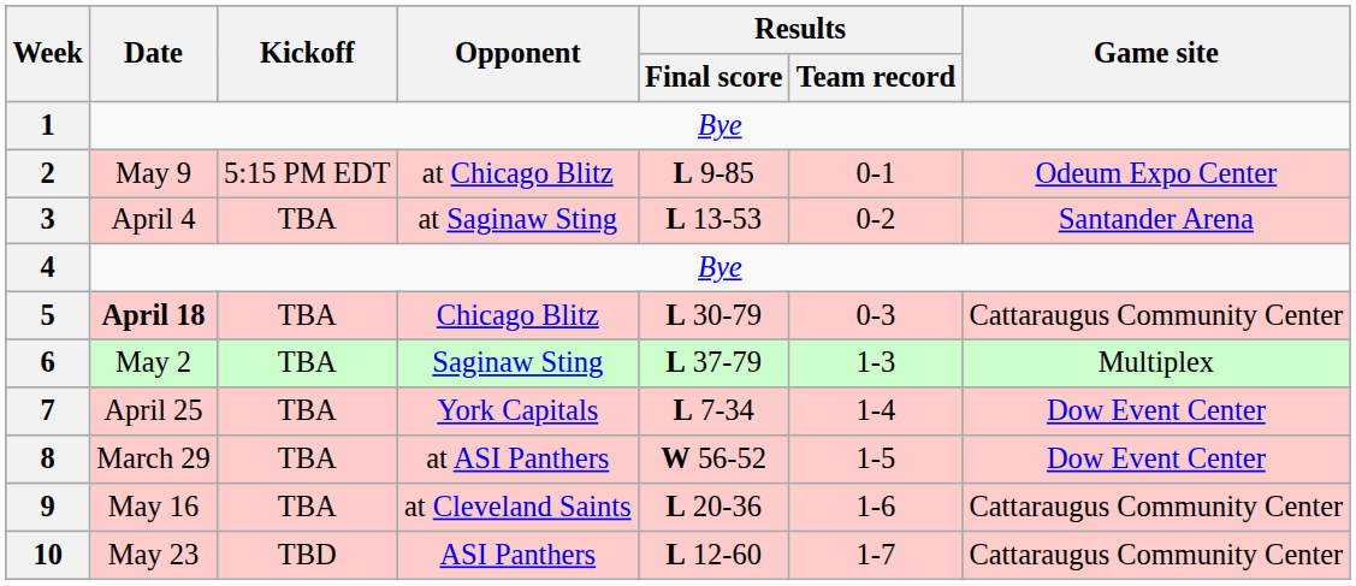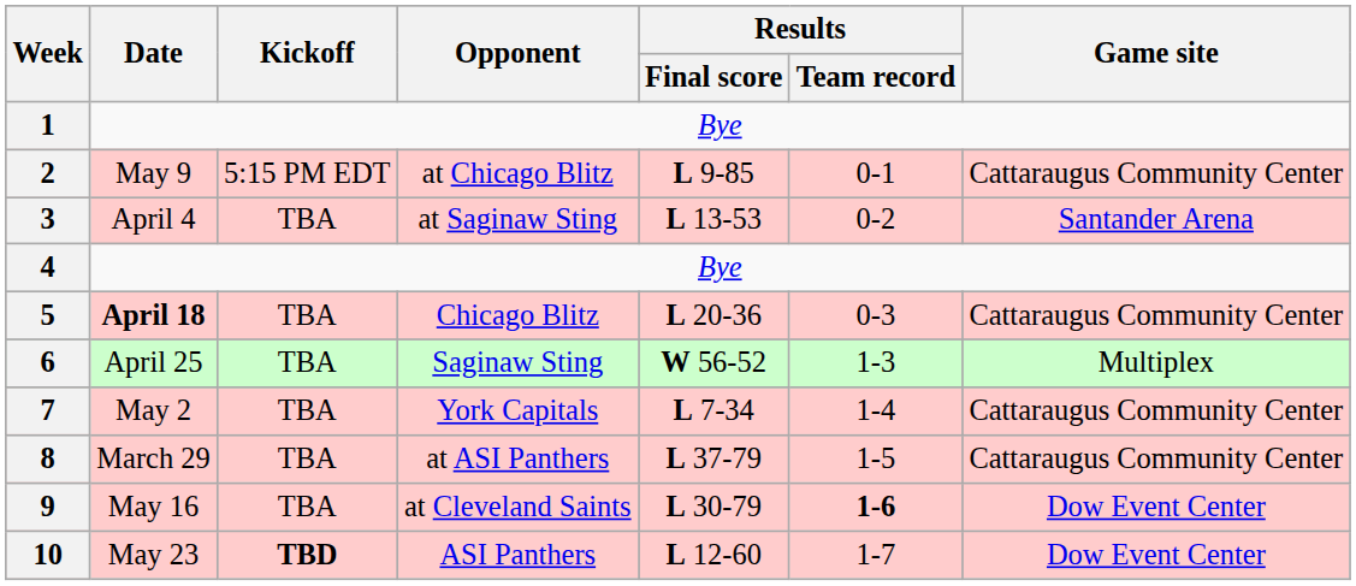2 | Game site: Odeum Expo Center -> Cattaraugus Community Center
5 | Results / Final score: L 30-79 -> L 20-36
6 | Date: May 2 -> April 25
6 | Results / Final score: L 37-79 -> W 56-52
7 | Date: April 25 -> May 2
7 | Game site: Dow Event Center -> Cattaraugus Community Center
8 | Results / Final score: W 56-52 -> L 37-79
8 | Game site: Dow Event Center -> Cattaraugus Community Center
9 | Results / Final score: L 20-36 -> L 30-79
9 | Results / Team record: normal -> bold
9 | Game site: Cattaraugus Community Center -> Dow Event Center
10 | Kickoff: normal -> bold
10 | Game site: Cattaraugus Community Center -> Dow Event Center
